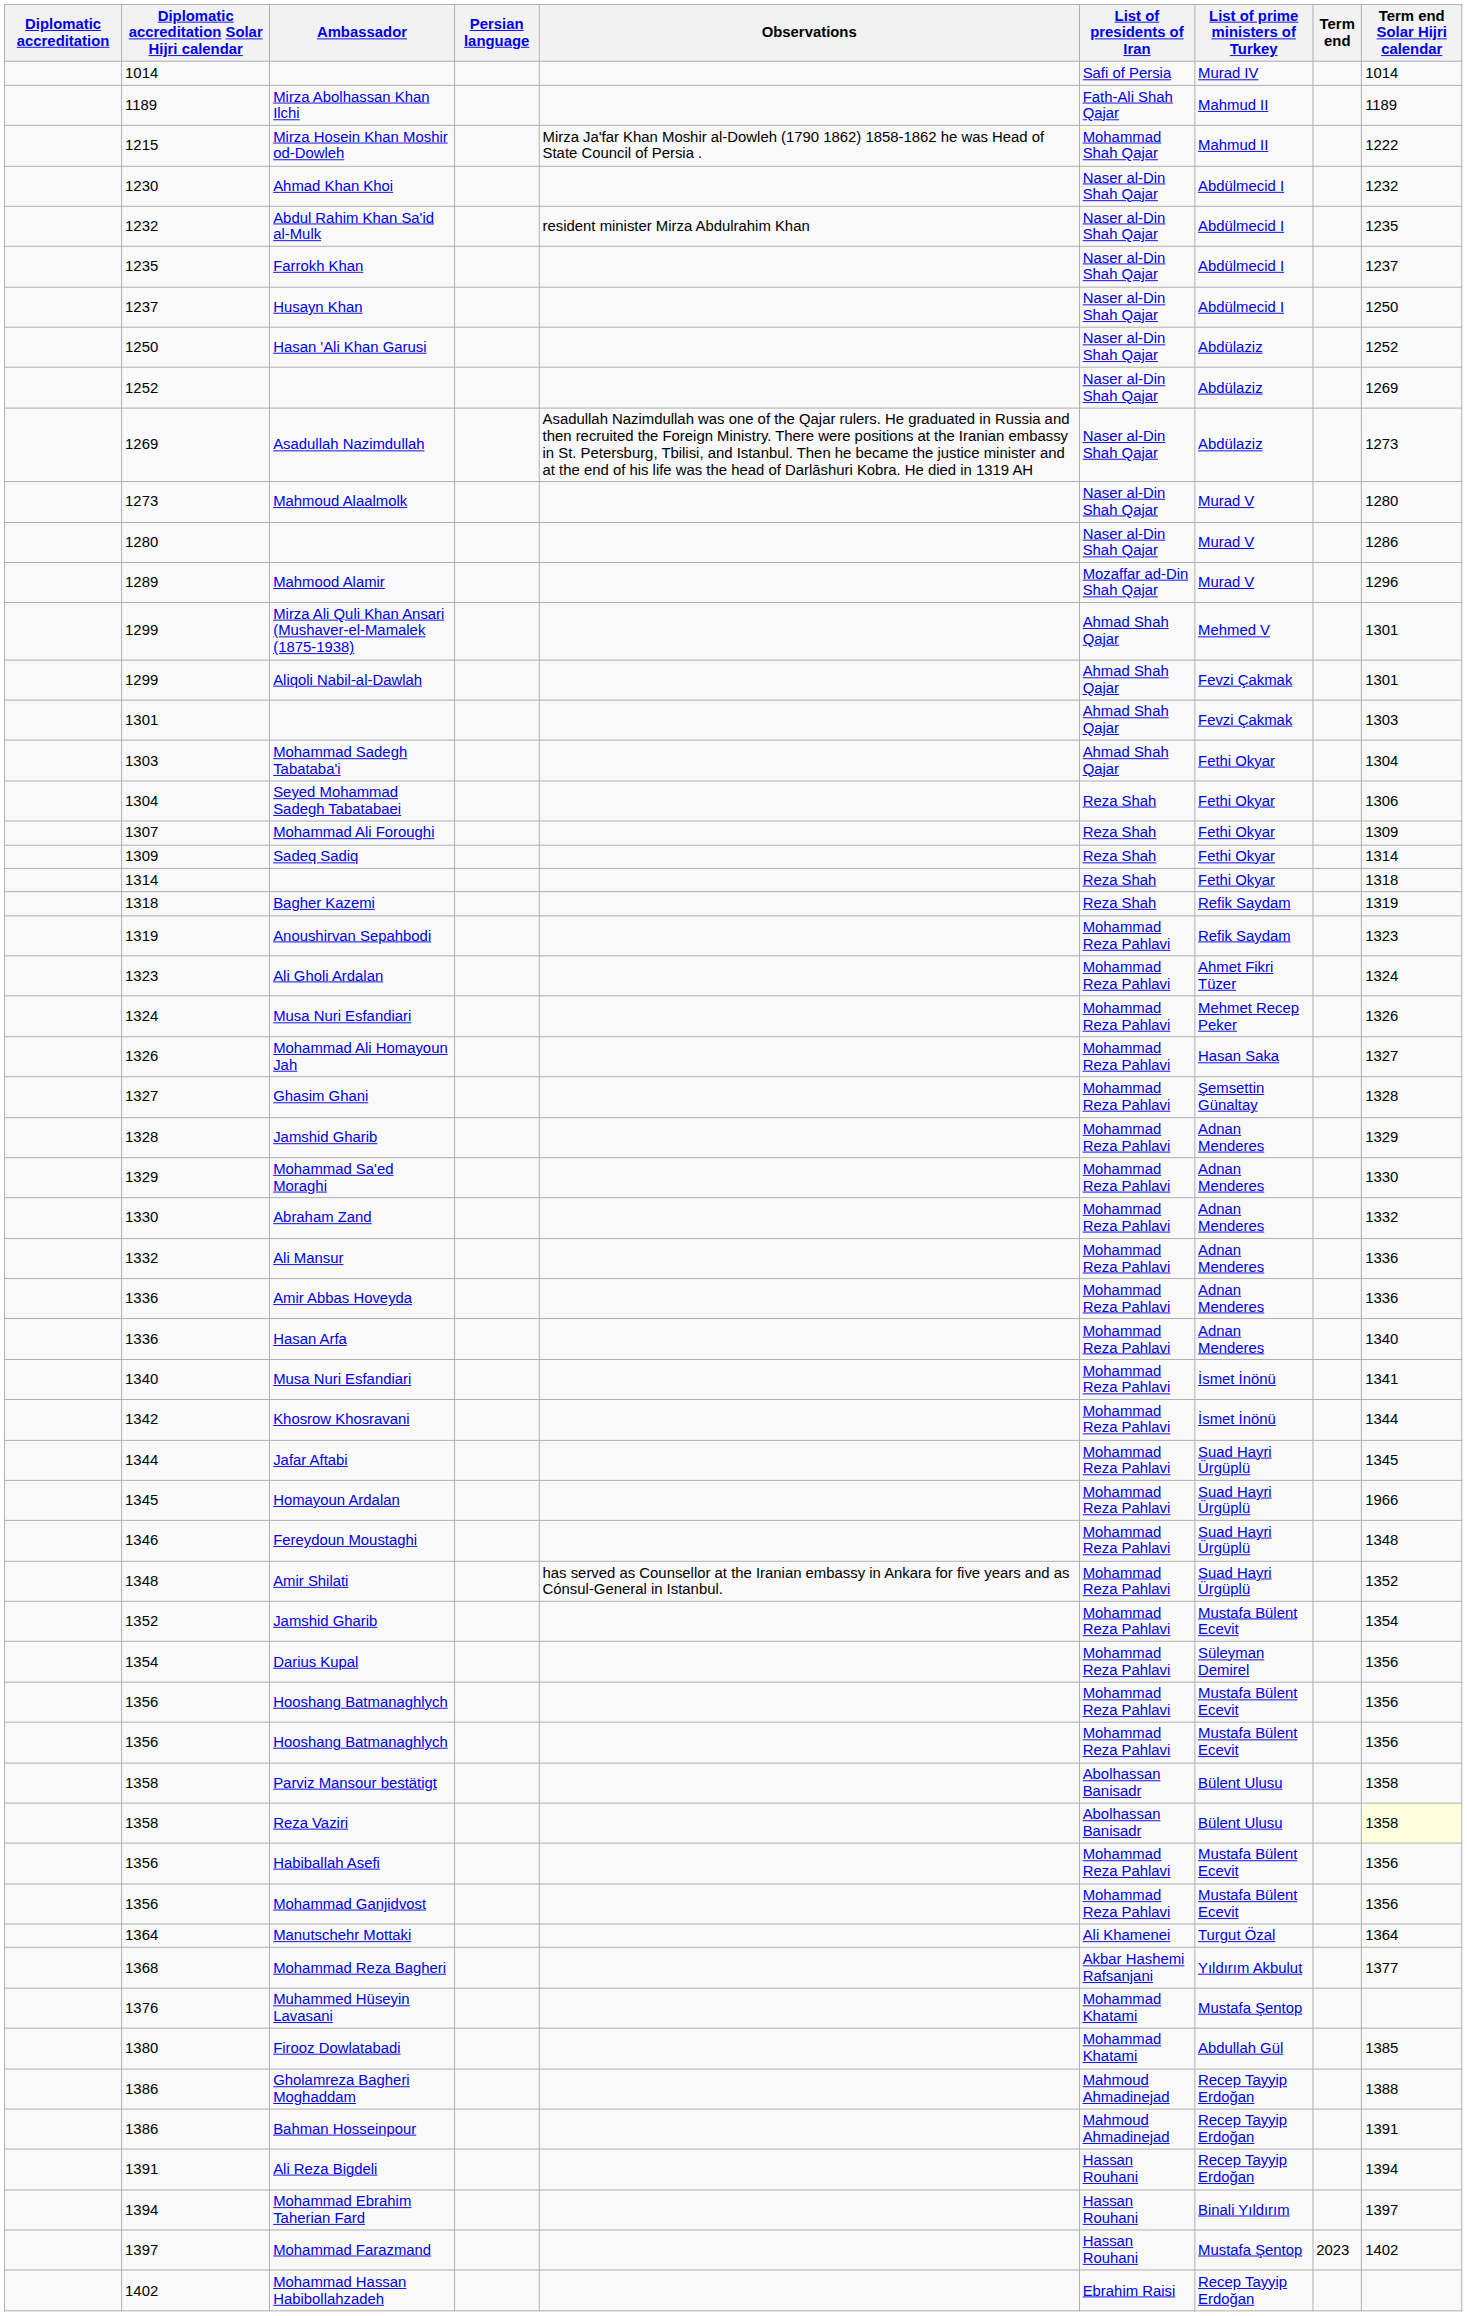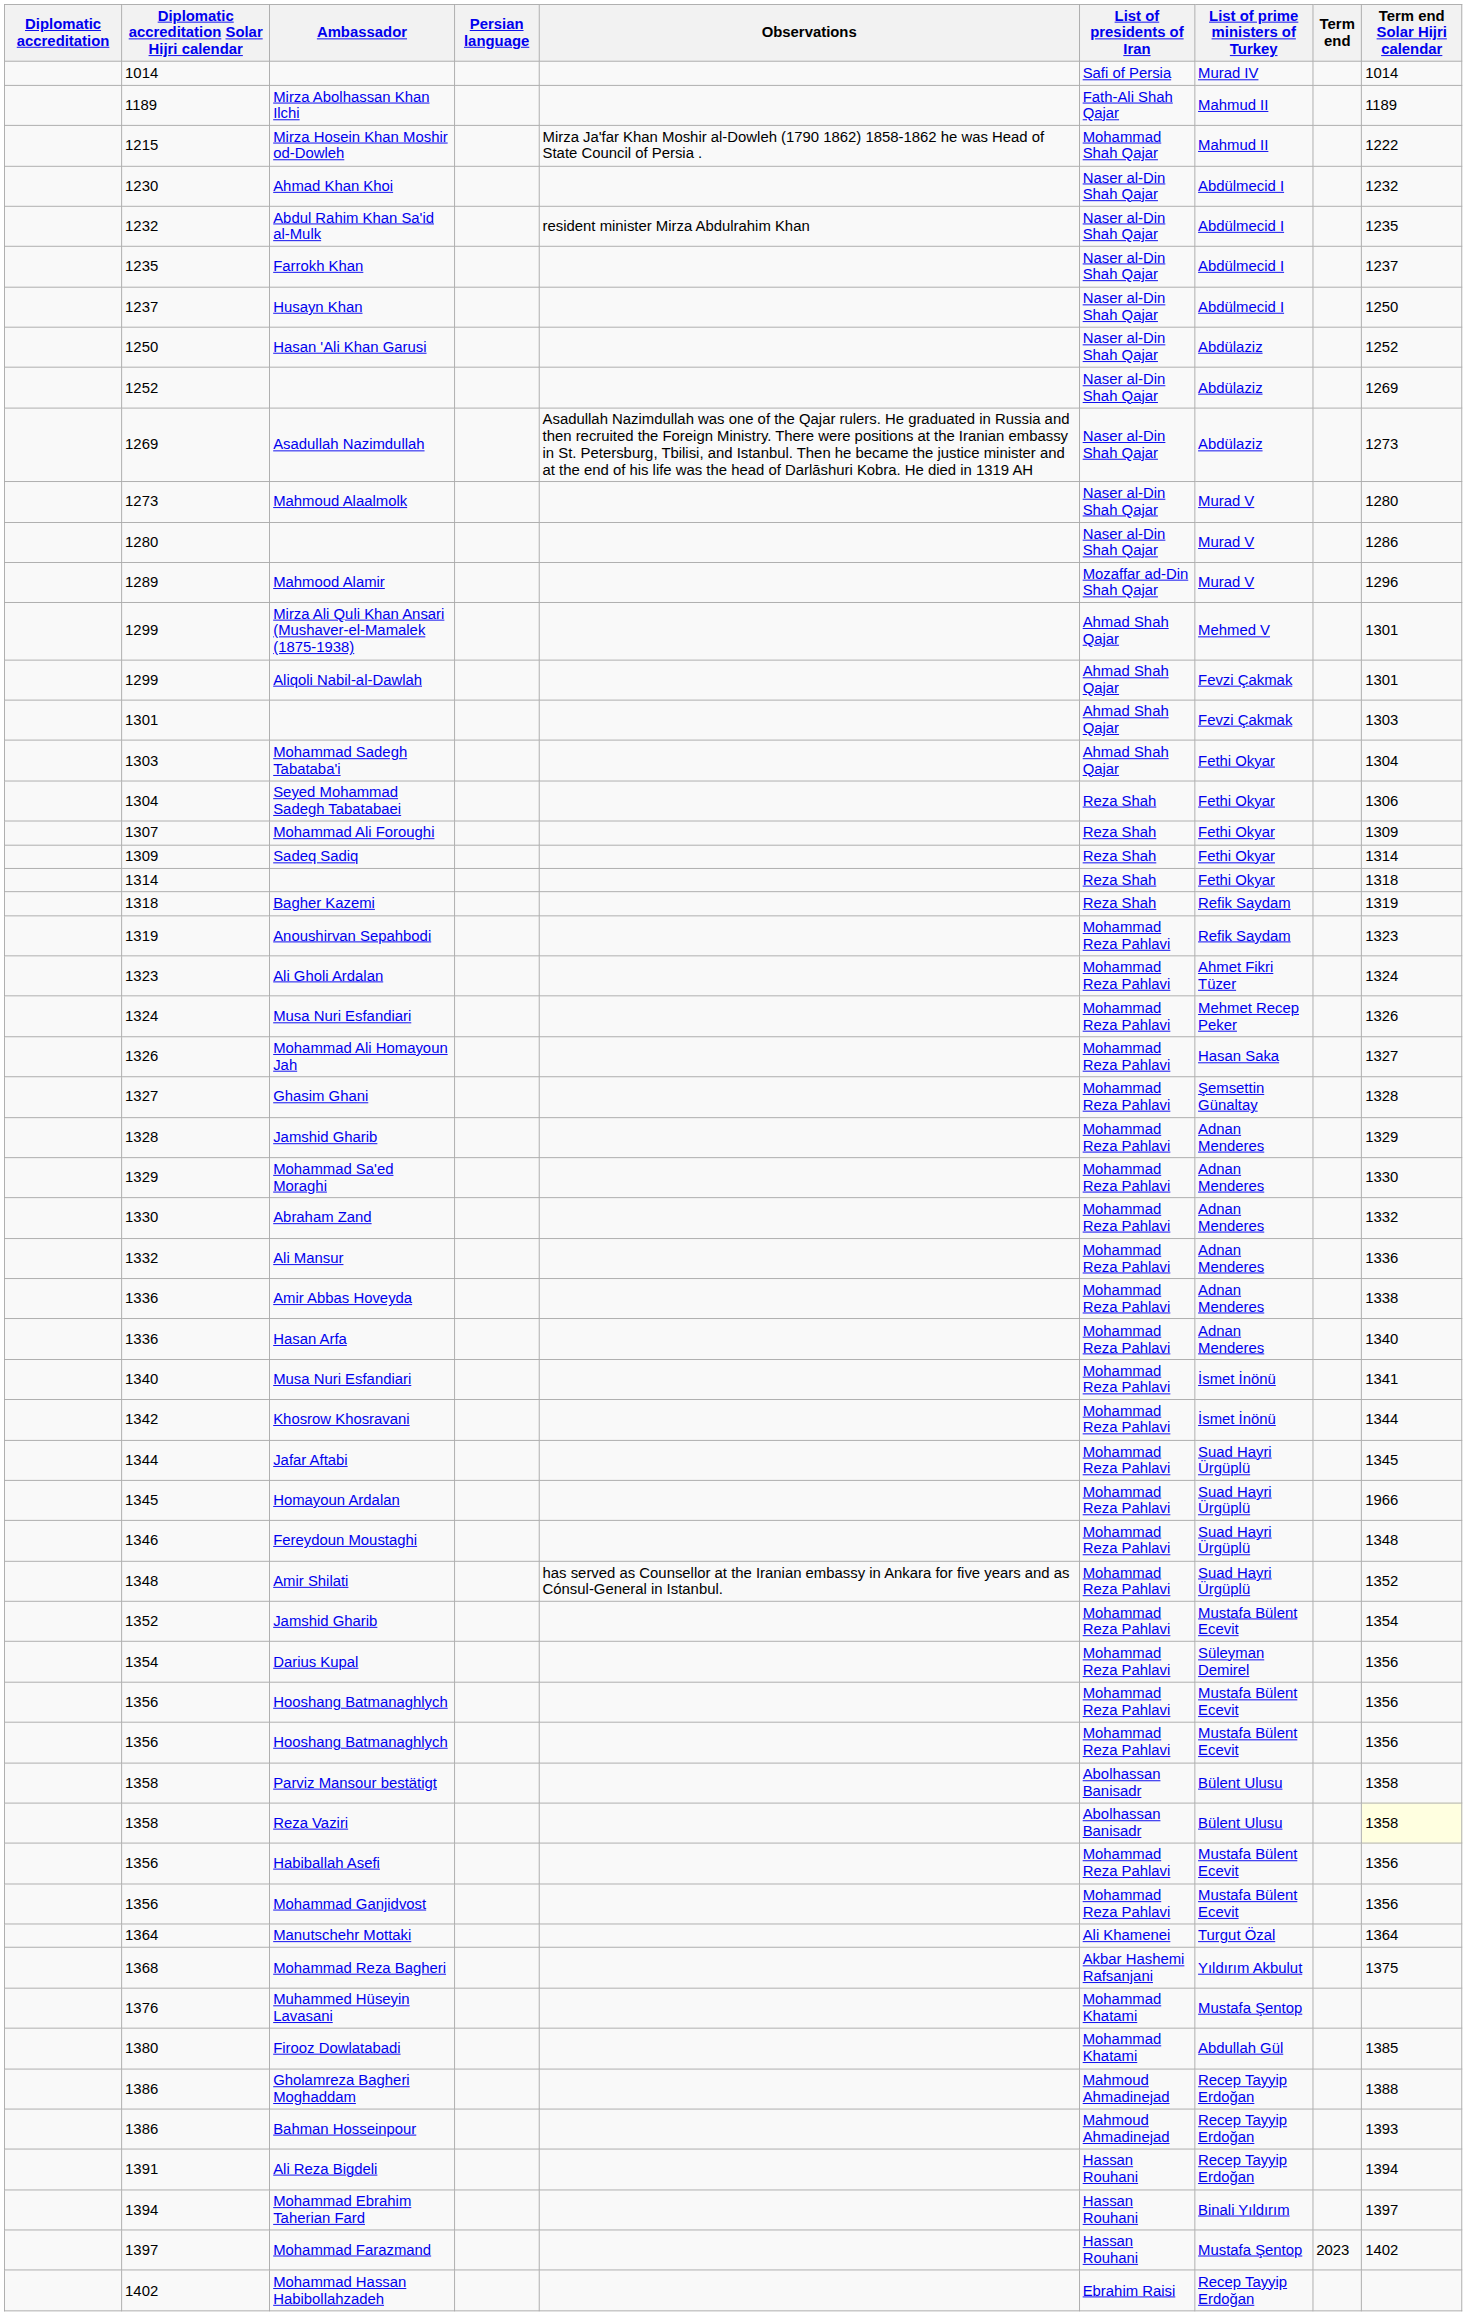1336 / Amir Abbas Hoveyda | Term end Solar Hijri calendar: 1336 -> 1338
1368 | Term end Solar Hijri calendar: 1377 -> 1375
1386 / Bahman Hosseinpour | Term end Solar Hijri calendar: 1391 -> 1393
